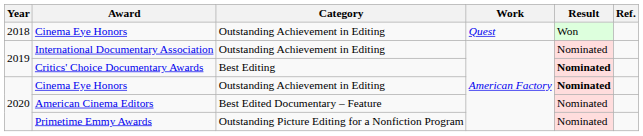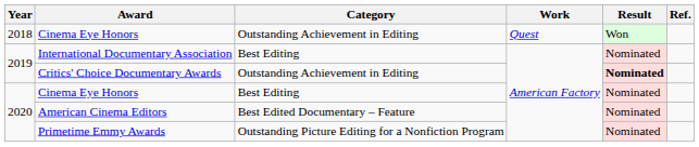International Documentary Association | Category: Outstanding Achievement in Editing -> Best Editing
Critics' Choice Documentary Awards | Category: Best Editing -> Outstanding Achievement in Editing
2020 / Cinema Eye Honors | Category: Outstanding Achievement in Editing -> Best Editing
2020 / Cinema Eye Honors | Result: bold -> normal
